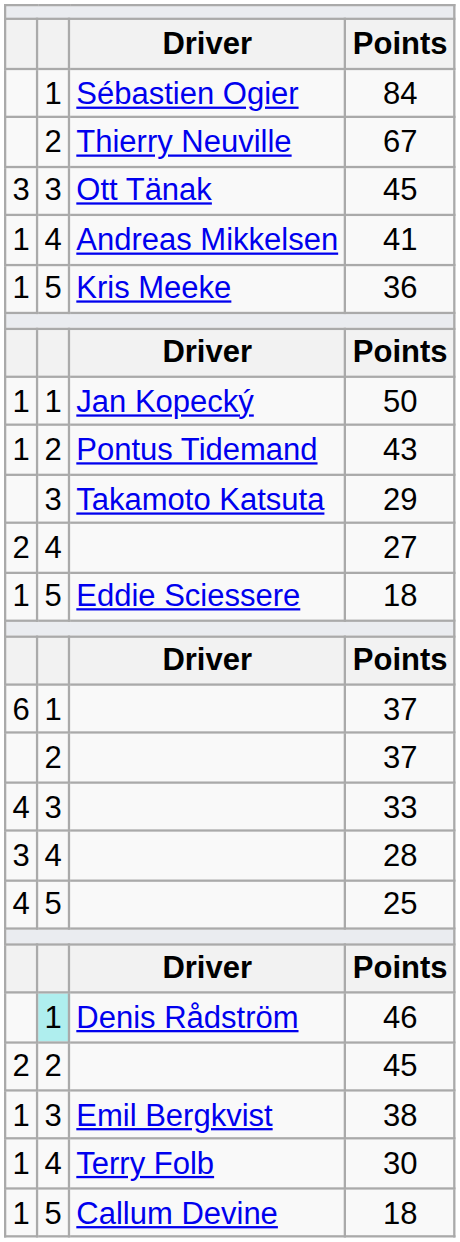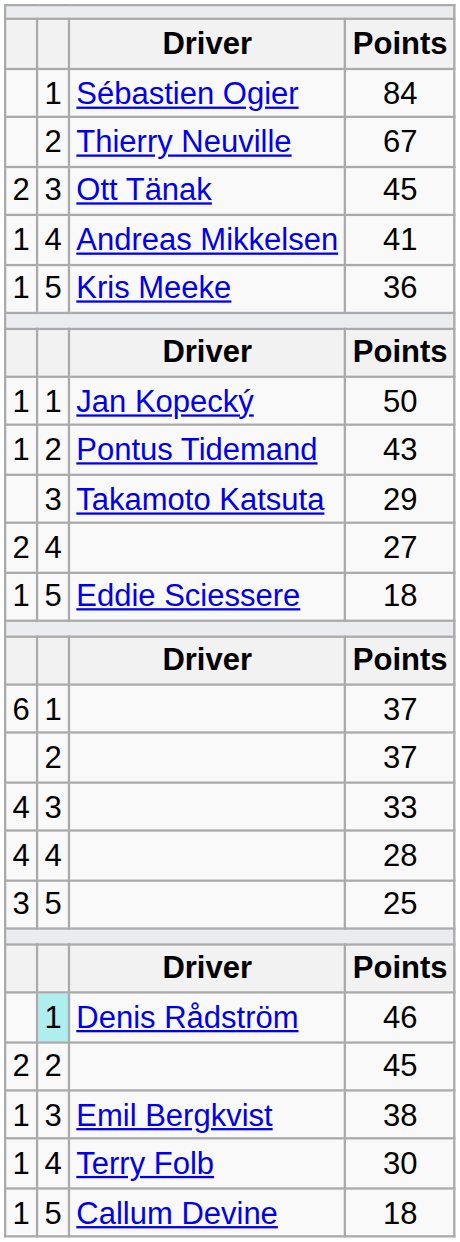Ott Tänak / 45 | column 1: 3 -> 2
28 | column 1: 3 -> 4
25 | column 1: 4 -> 3
